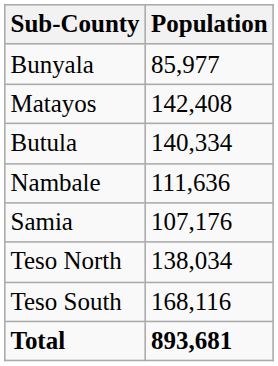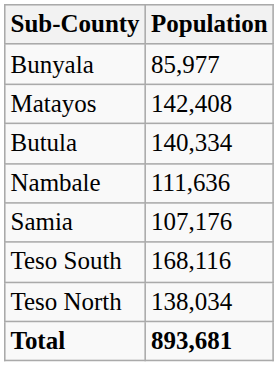rows swapped: Teso North <-> Teso South
